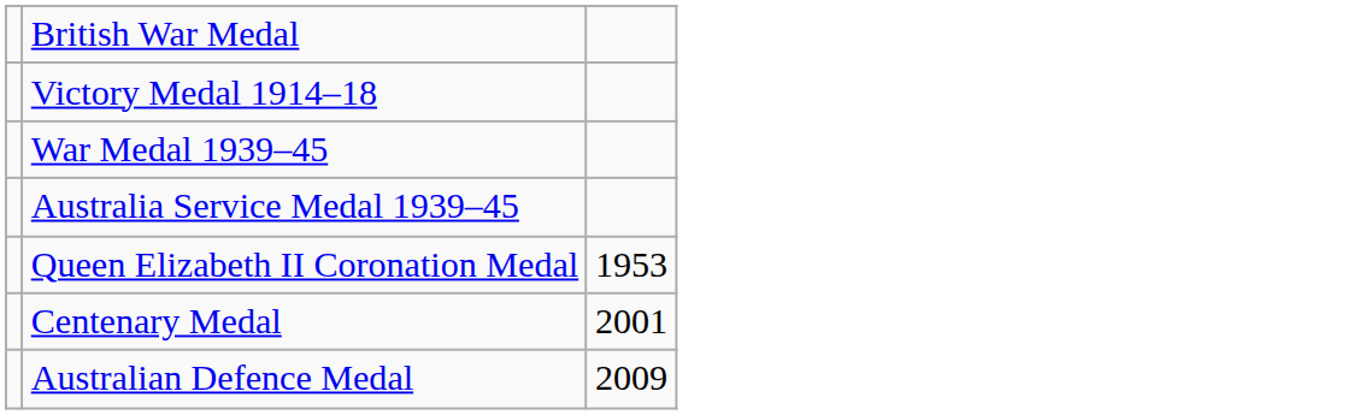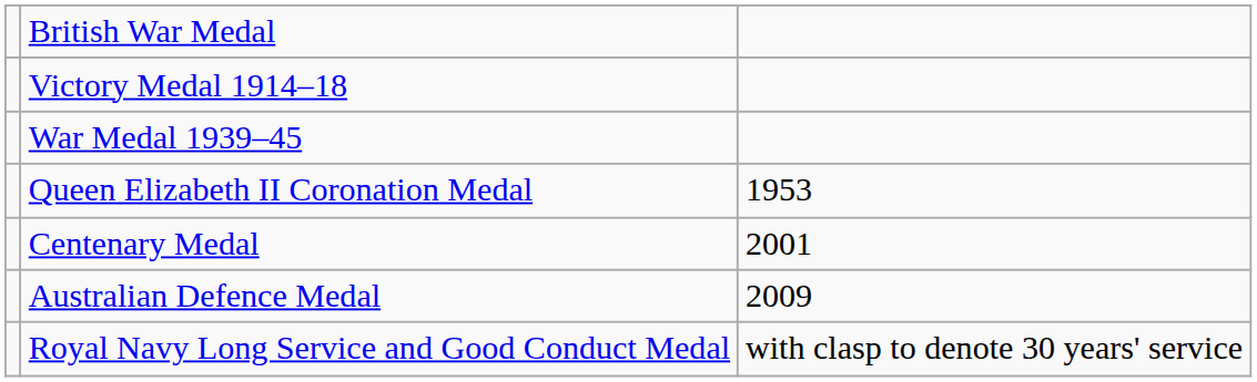- row: Australia Service Medal 1939–45
+ row: Royal Navy Long Service and Good Conduct Medal | with clasp to denote 30 years' service
